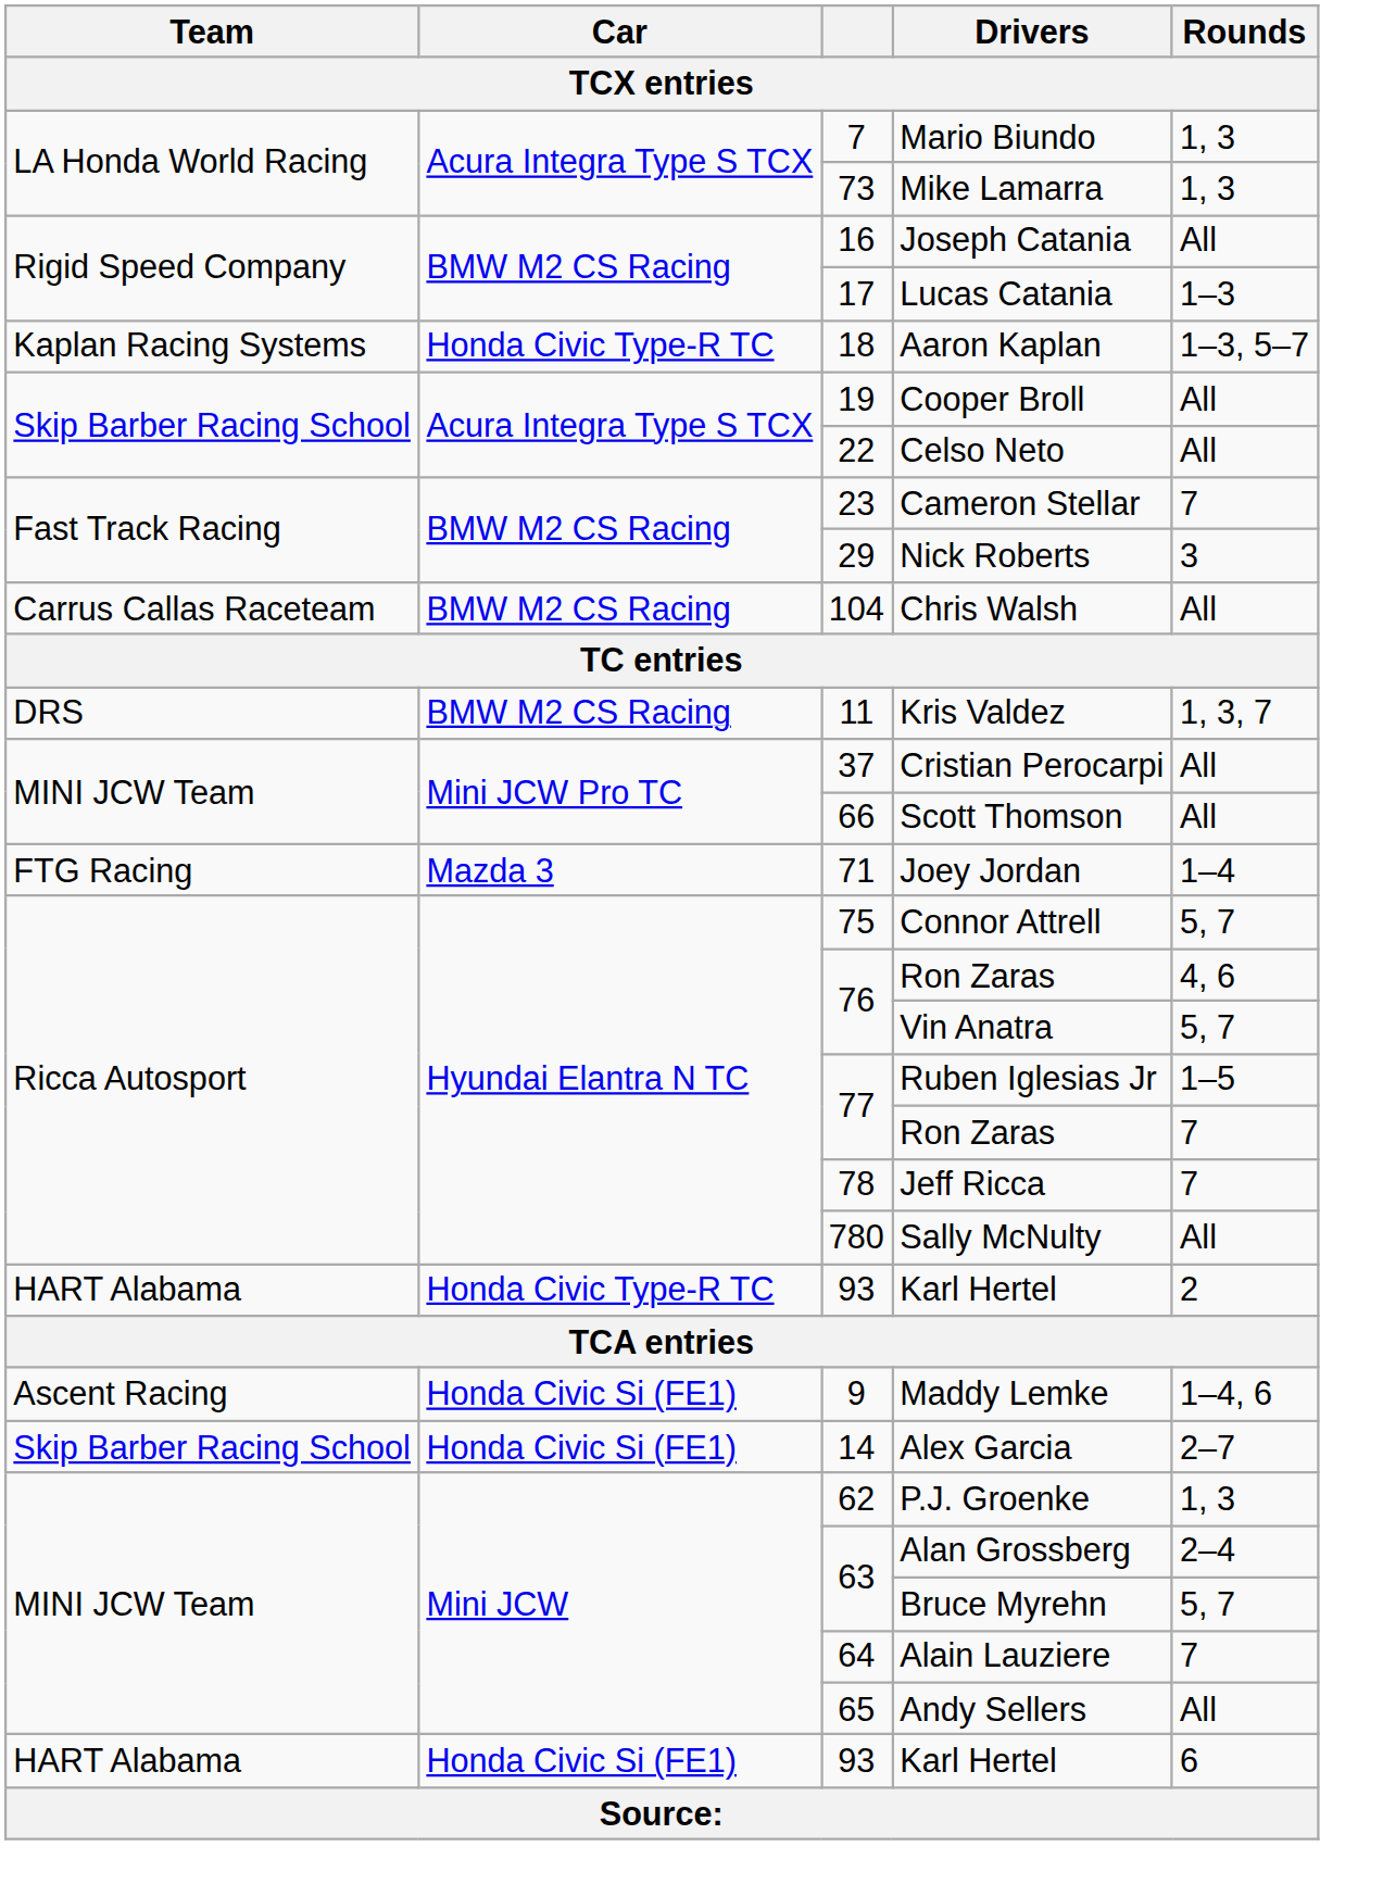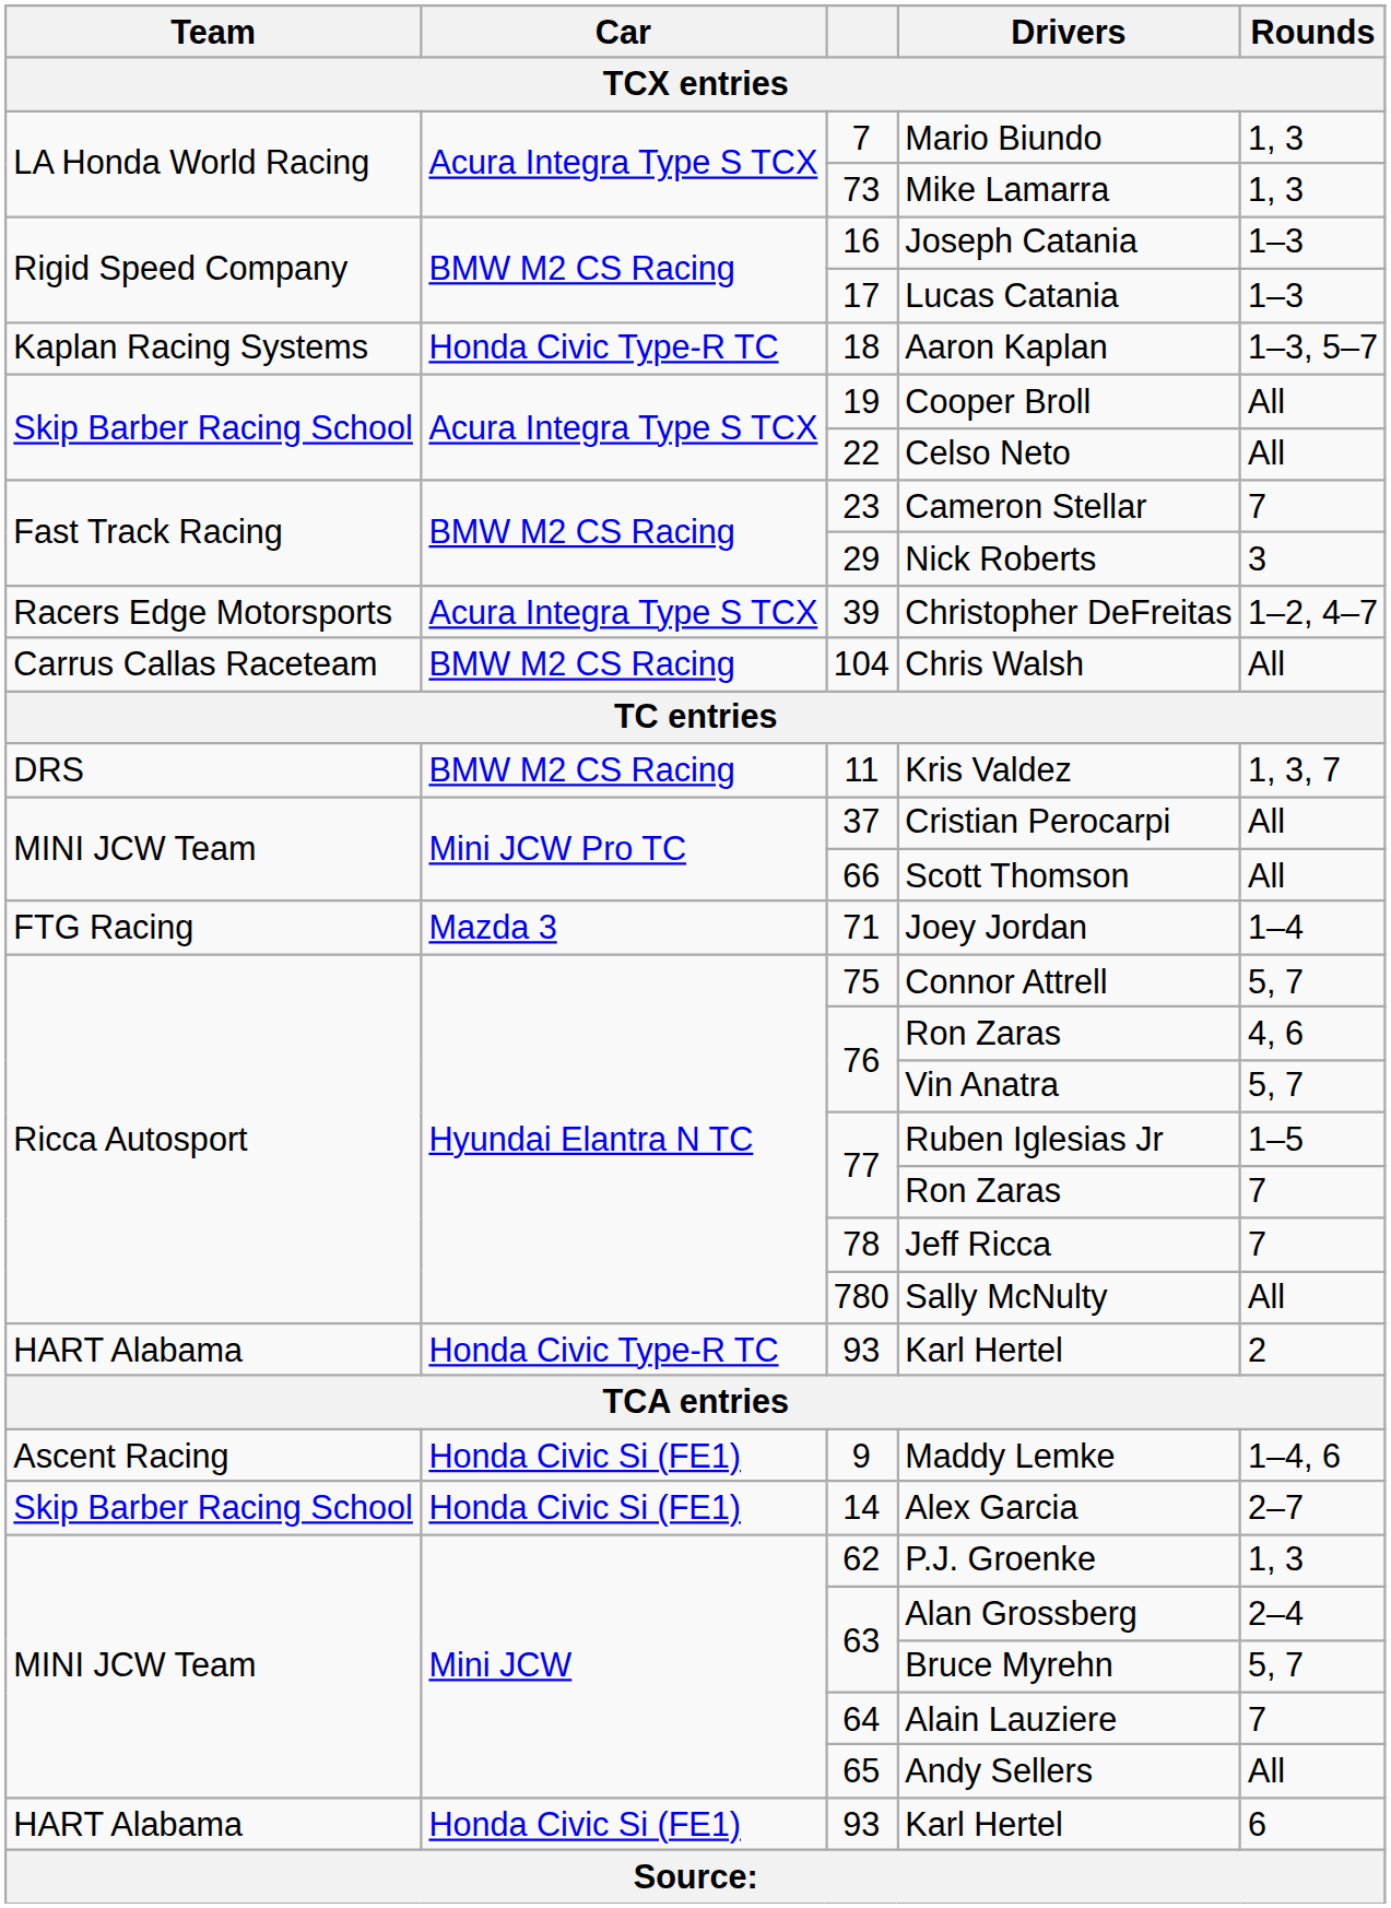Joseph Catania | Rounds: All -> 1–3
+ row: Racers Edge Motorsports | Acura Integra Type S TCX | 39 | Christopher DeFreitas | 1–2, 4–7
